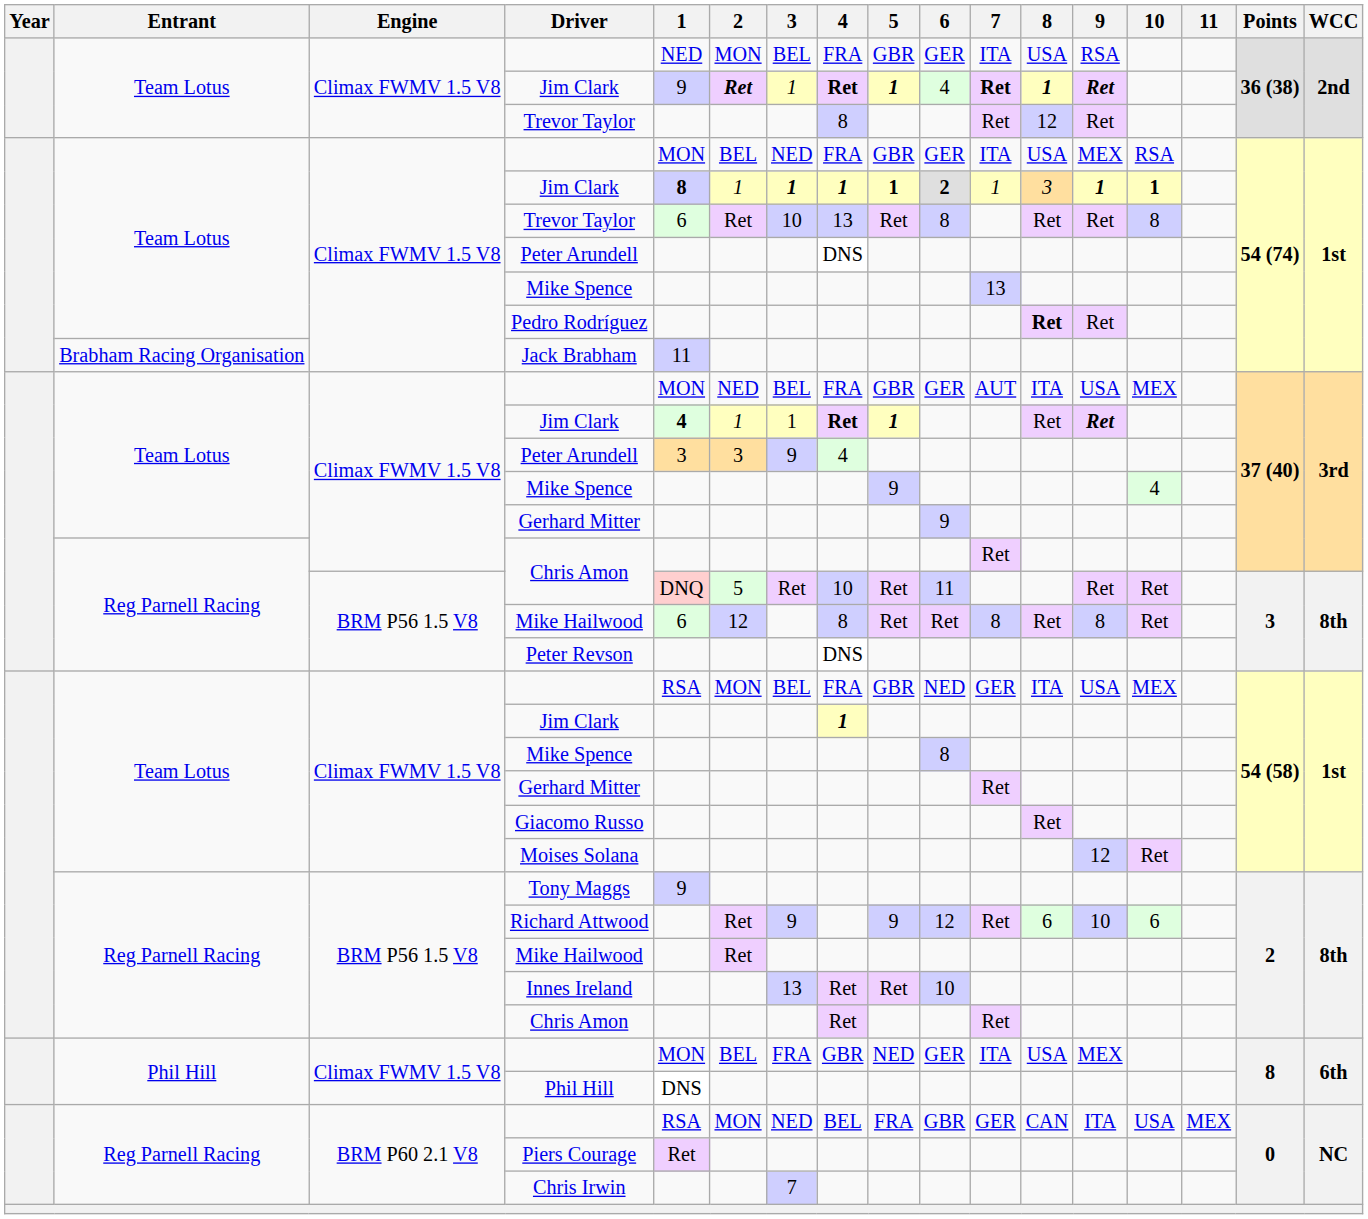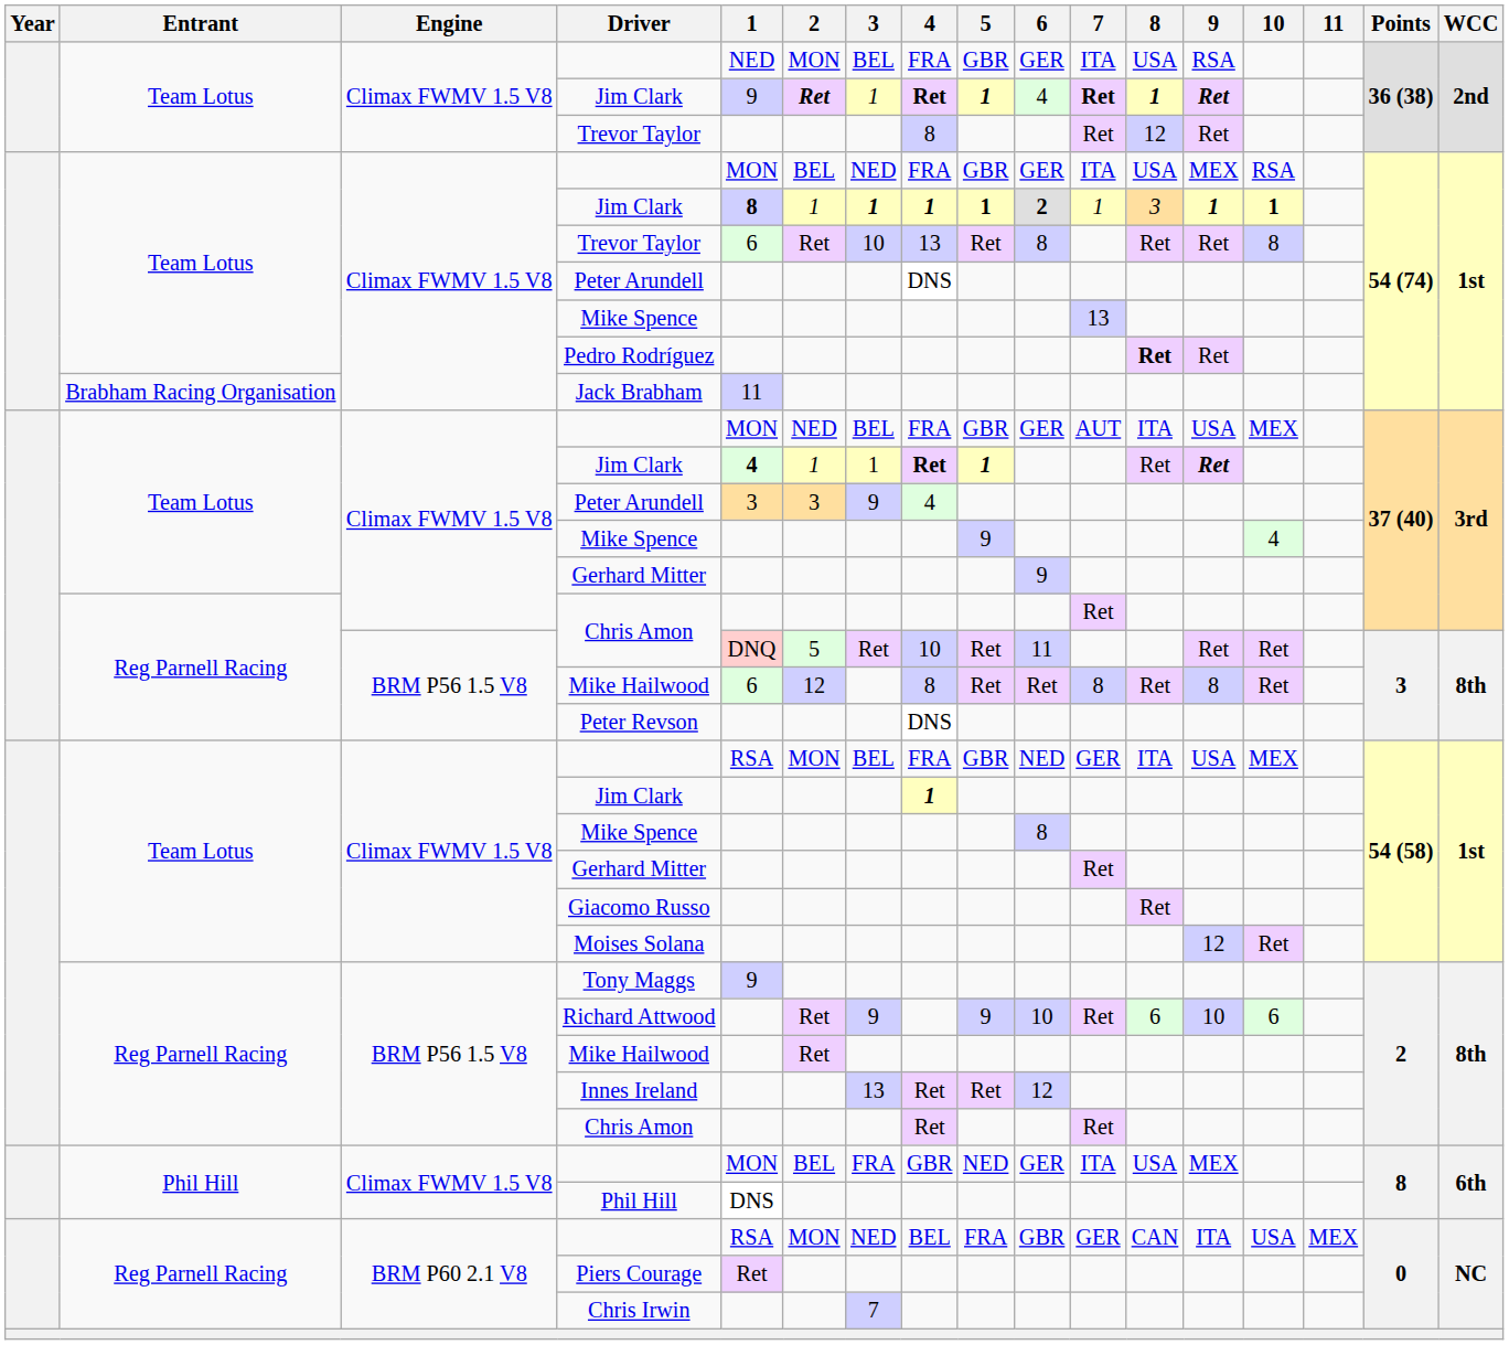Richard Attwood | 6: 12 -> 10
Innes Ireland | 6: 10 -> 12
